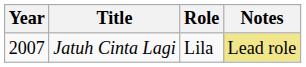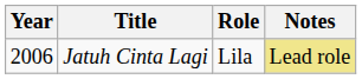Jatuh Cinta Lagi | Year: 2007 -> 2006
